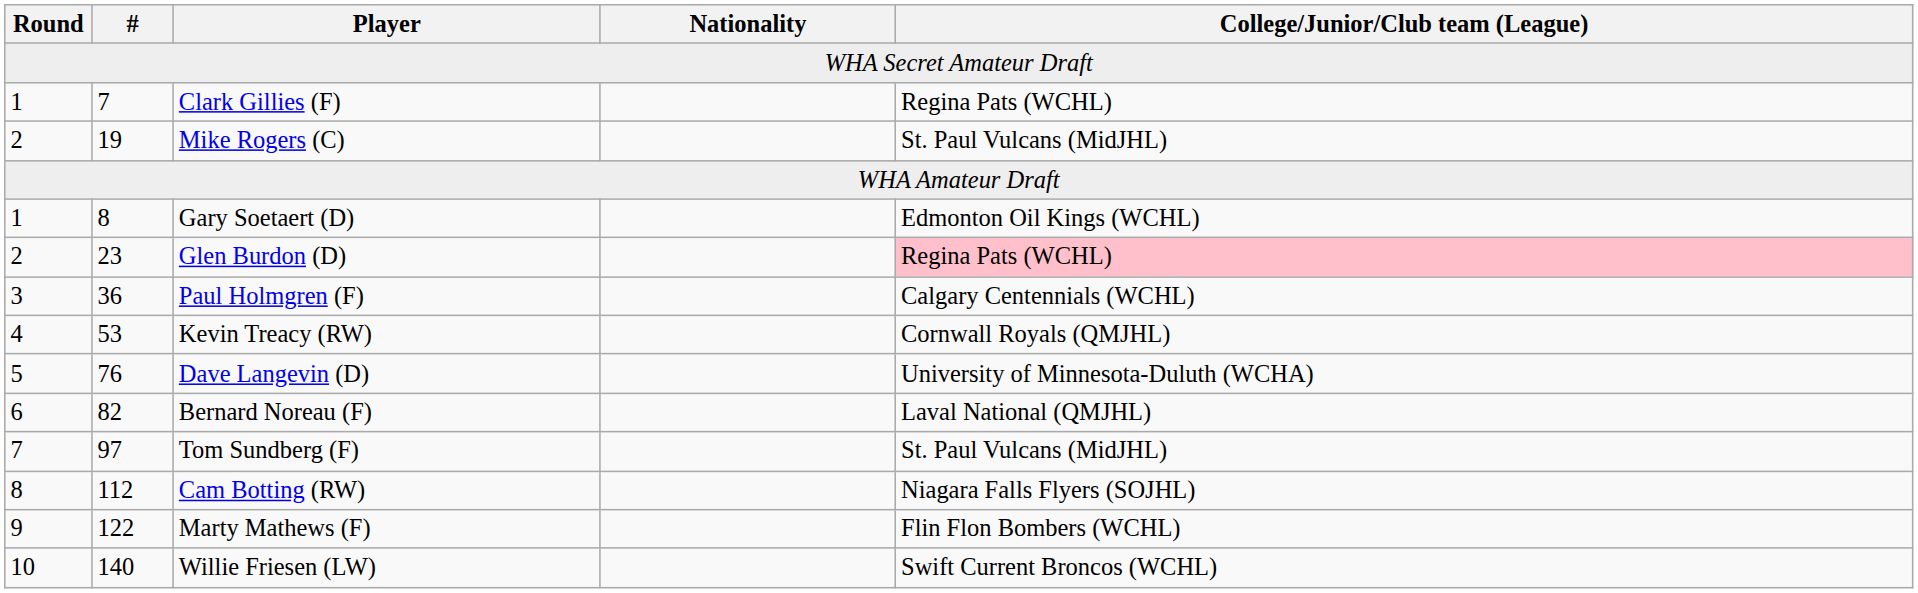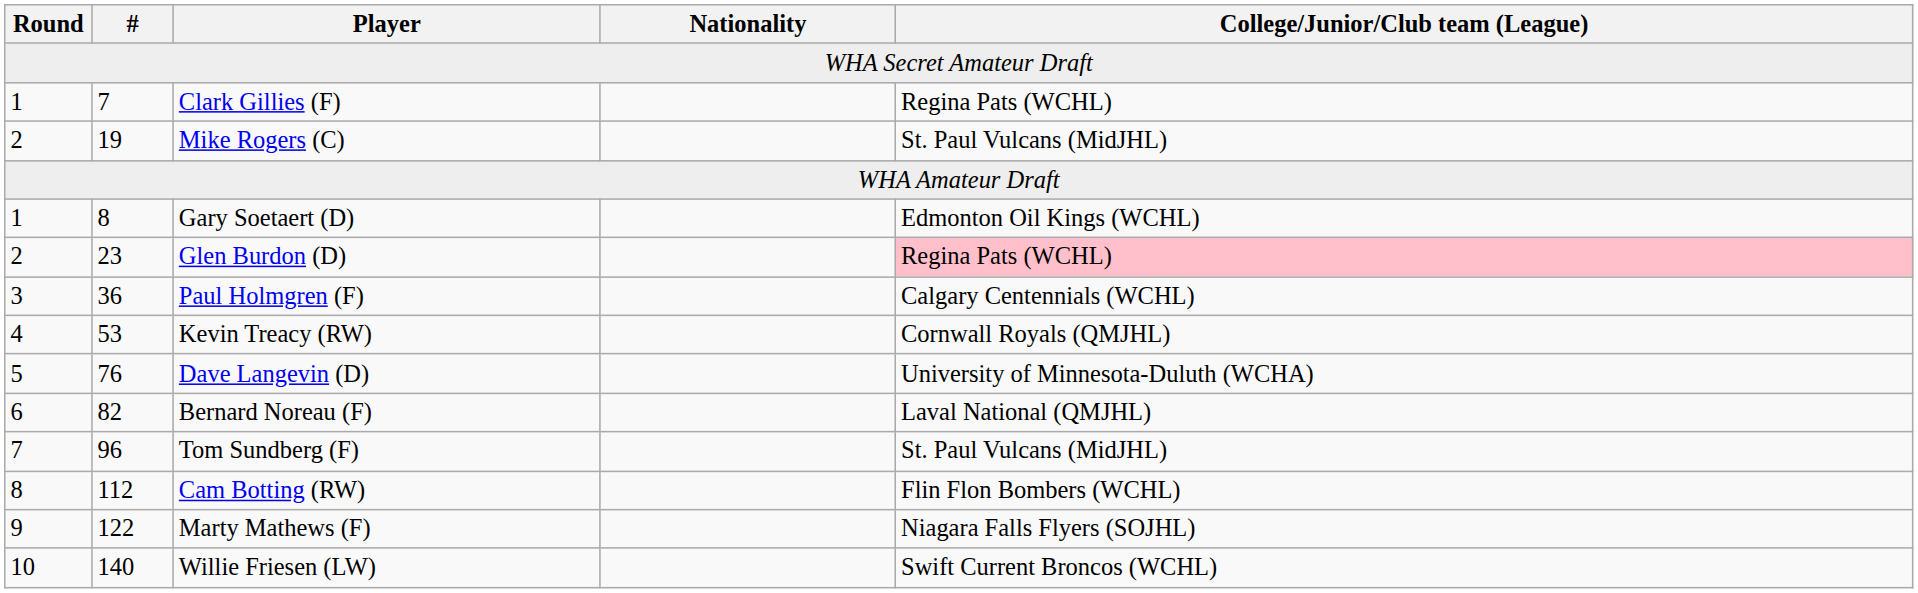Tom Sundberg (F) | #: 97 -> 96
Cam Botting (RW) | College/Junior/Club team (League): Niagara Falls Flyers (SOJHL) -> Flin Flon Bombers (WCHL)
Marty Mathews (F) | College/Junior/Club team (League): Flin Flon Bombers (WCHL) -> Niagara Falls Flyers (SOJHL)
